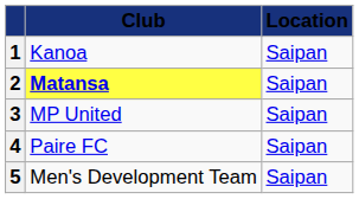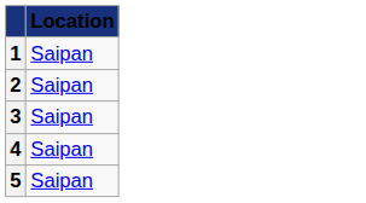- column: Club | Kanoa | Matansa | MP United | Paire FC | Men's Development Team
